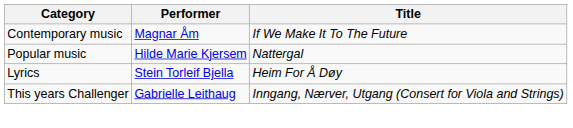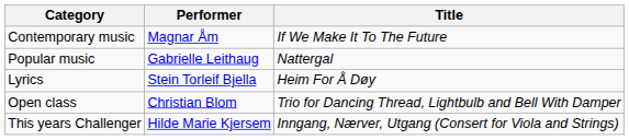Popular music | Performer: Hilde Marie Kjersem -> Gabrielle Leithaug
+ row: Open class | Christian Blom | Trio for Dancing Thread, Lightbulb and Bell With Damper
This years Challenger | Performer: Gabrielle Leithaug -> Hilde Marie Kjersem
